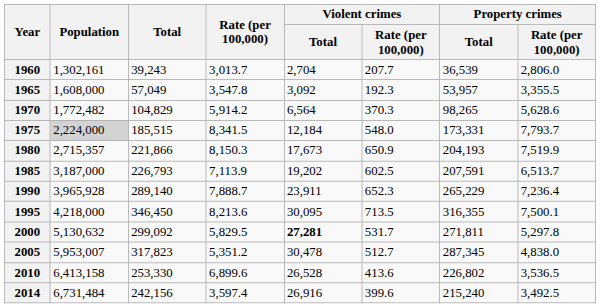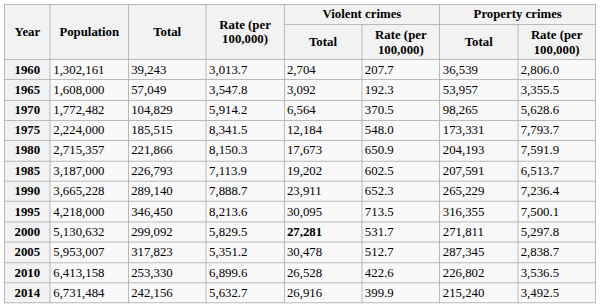1970 | Violent crimes / Rate (per 100,000): 370.3 -> 370.5
1975 | Population: lightgrey background -> no background
1980 | Property crimes / Rate (per 100,000): 7,519.9 -> 7,591.9
1990 | Population: 3,965,928 -> 3,665,228
2005 | Property crimes / Rate (per 100,000): 4,838.0 -> 2,838.7
2010 | Violent crimes / Rate (per 100,000): 413.6 -> 422.6
2014 | Rate (per 100,000): 3,597.4 -> 5,632.7
2014 | Violent crimes / Rate (per 100,000): 399.6 -> 399.9
